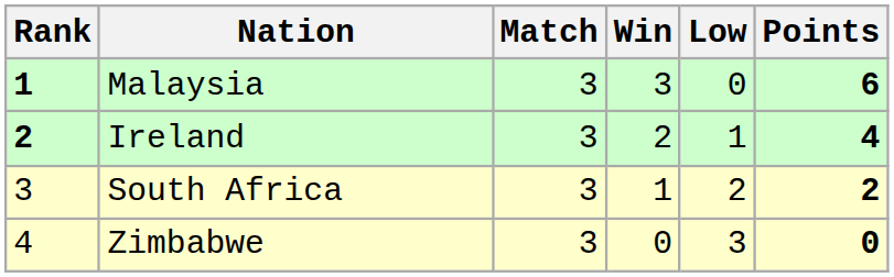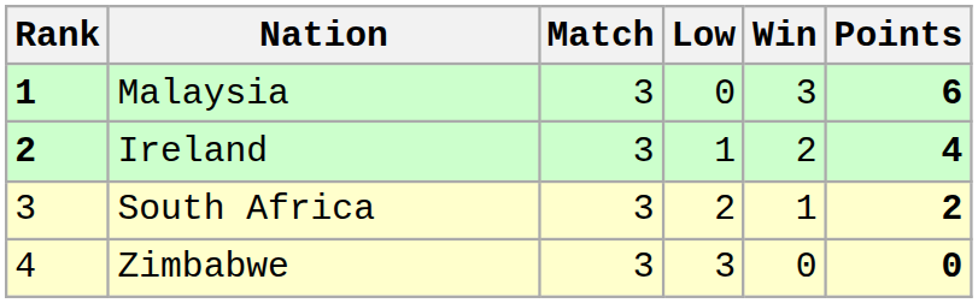columns swapped: Win <-> Low
